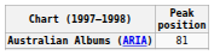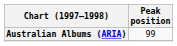Australian Albums (ARIA) | Peak position: 81 -> 99
